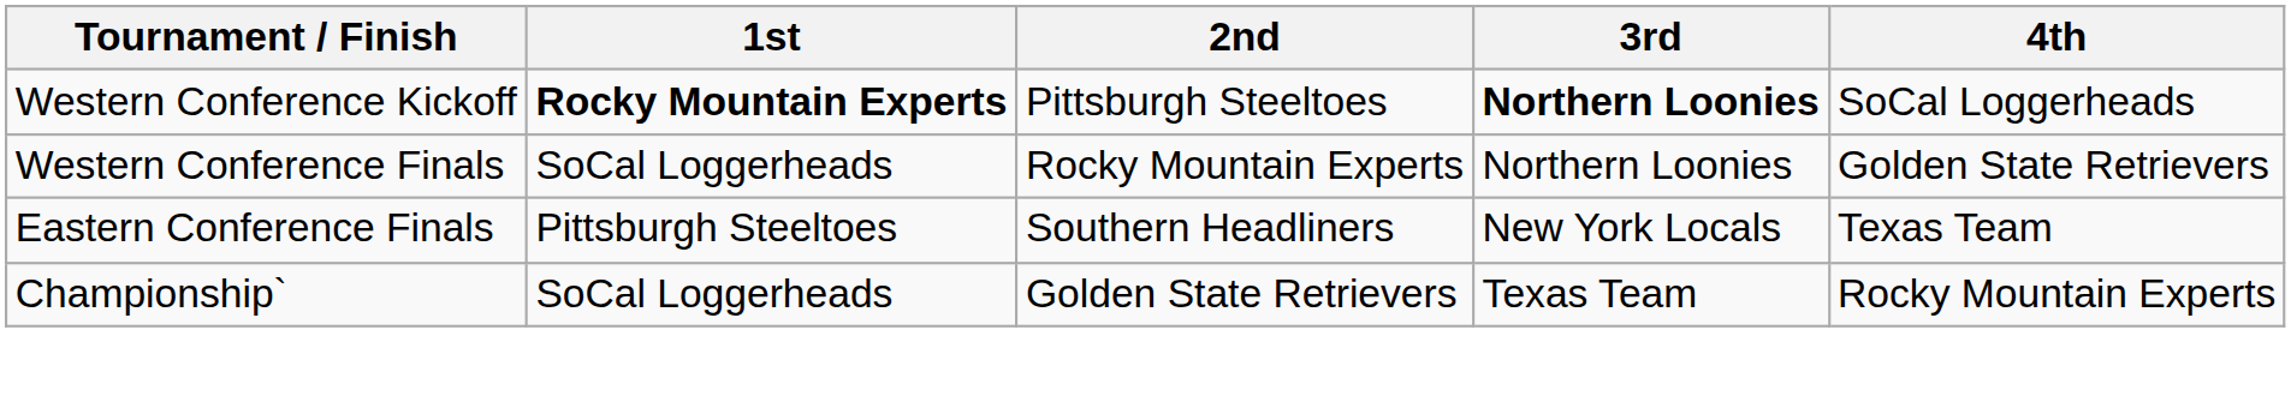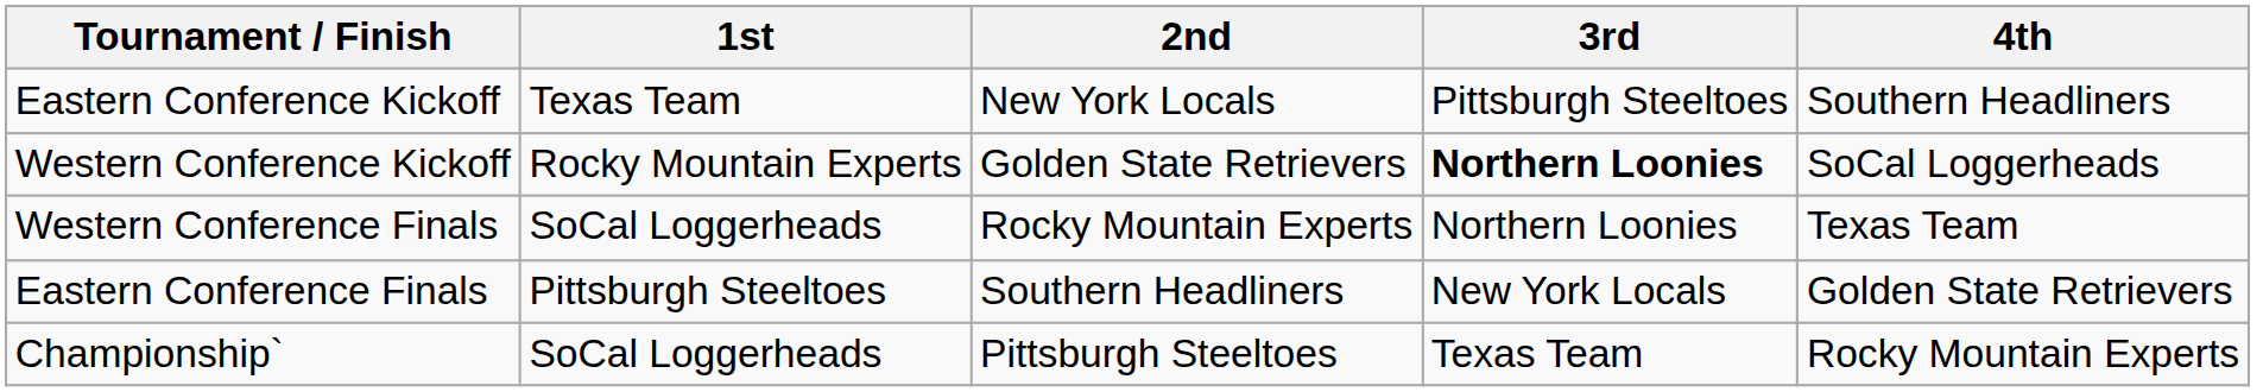+ row: Eastern Conference Kickoff | Texas Team | New York Locals | Pittsburgh Steeltoes | Southern Headliners
Western Conference Kickoff | 1st: bold -> normal
Western Conference Kickoff | 2nd: Pittsburgh Steeltoes -> Golden State Retrievers
Western Conference Finals | 4th: Golden State Retrievers -> Texas Team
Eastern Conference Finals | 4th: Texas Team -> Golden State Retrievers
Championship` | 2nd: Golden State Retrievers -> Pittsburgh Steeltoes
